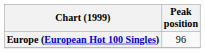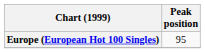Europe (European Hot 100 Singles) | Peak position: 96 -> 95
